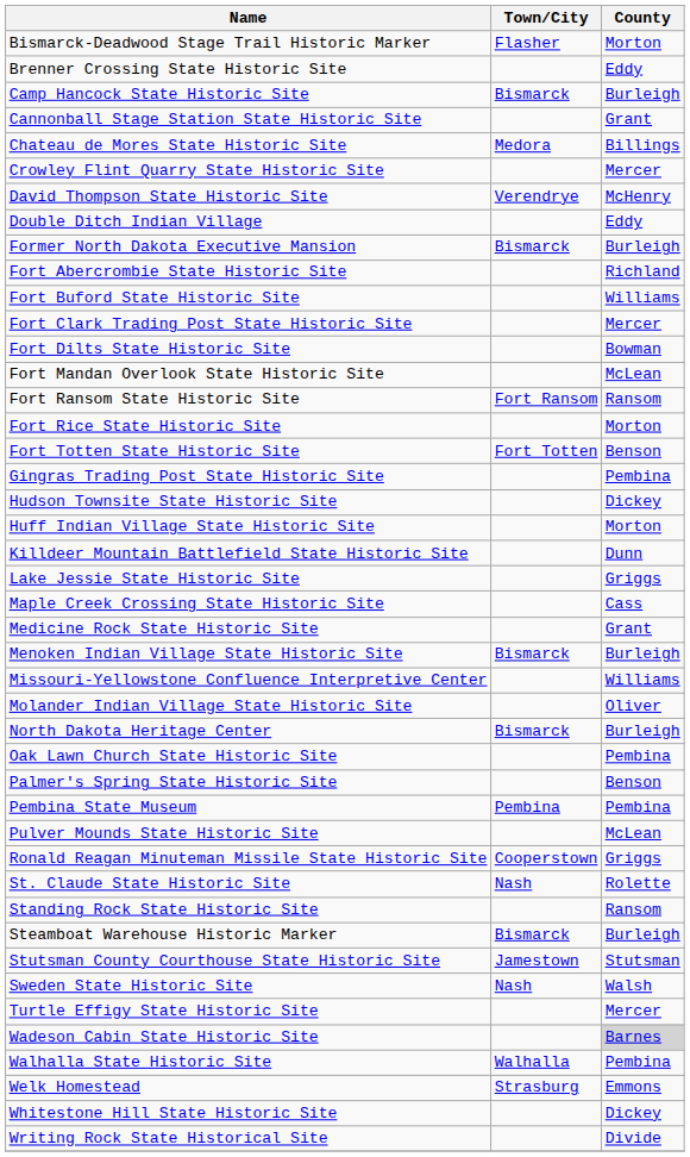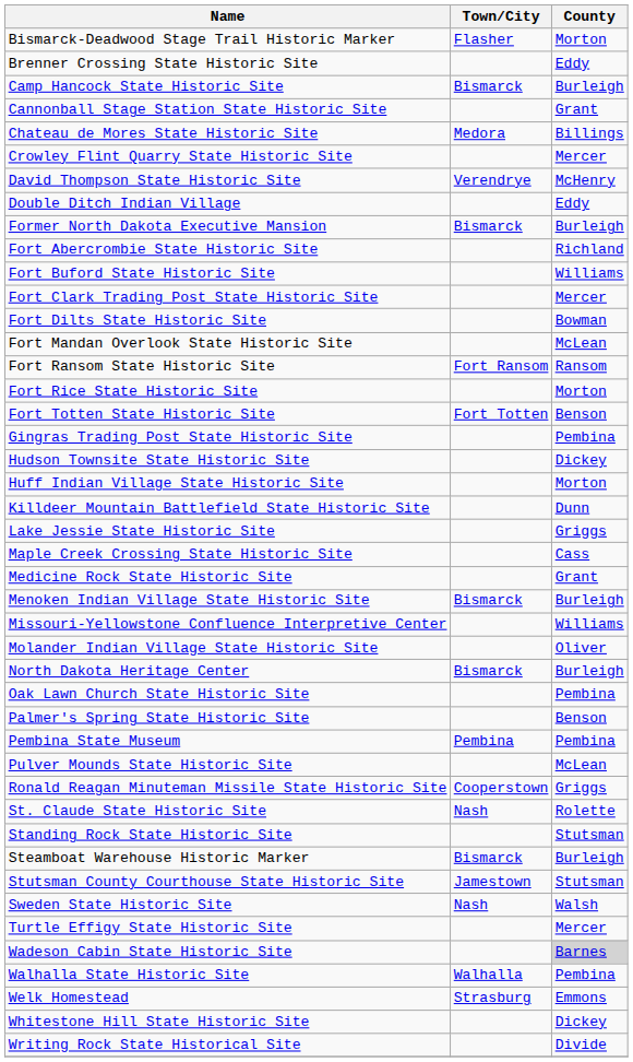Standing Rock State Historic Site | County: Ransom -> Stutsman
